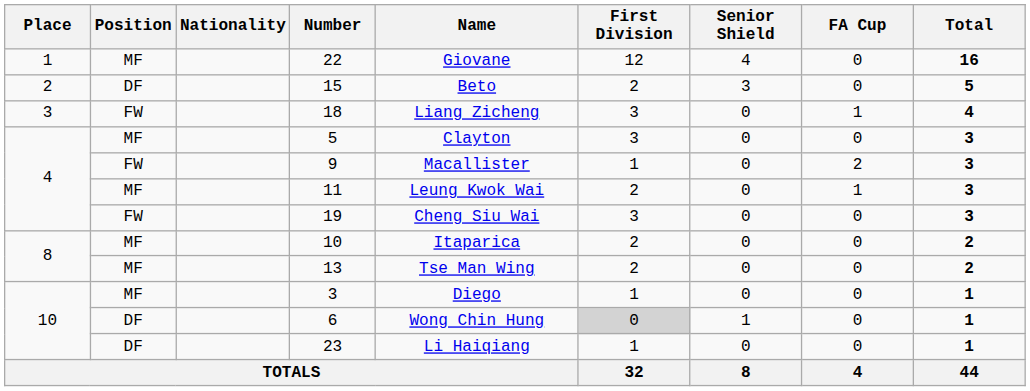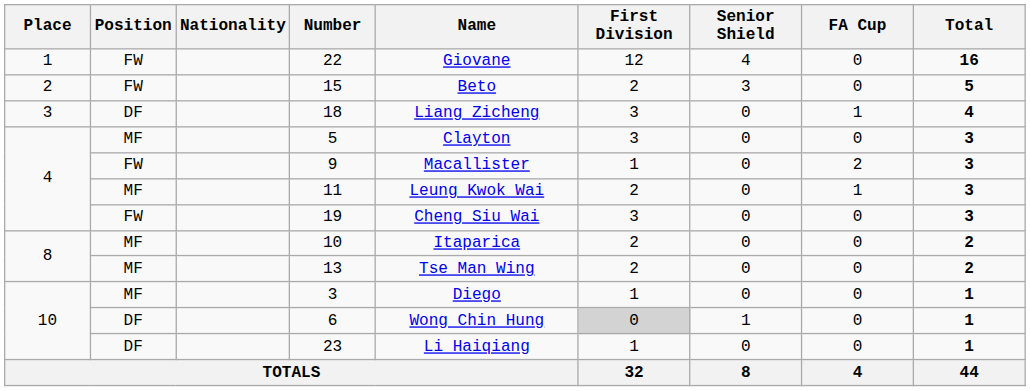22 | Position: MF -> FW
15 | Position: DF -> FW
18 | Position: FW -> DF
